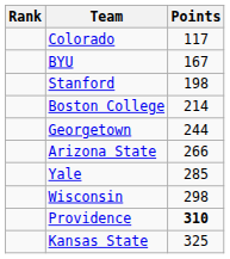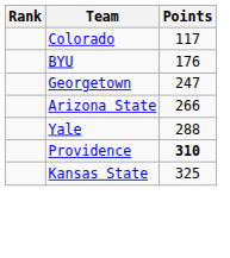BYU | Points: 167 -> 176
- row: Stanford | 198
- row: Boston College | 214
Georgetown | Points: 244 -> 247
Yale | Points: 285 -> 288
- row: Wisconsin | 298
